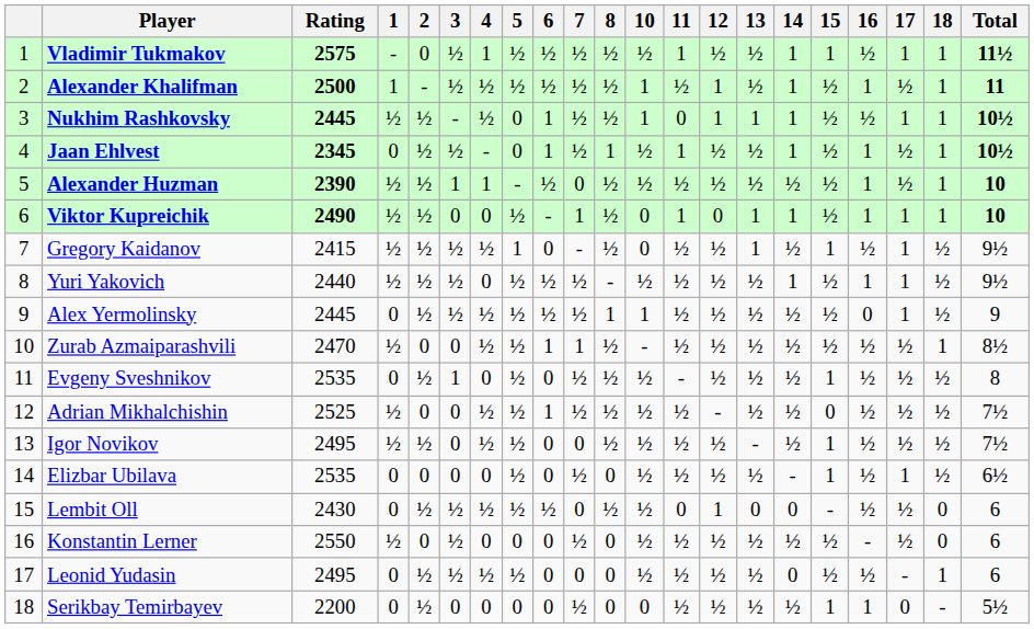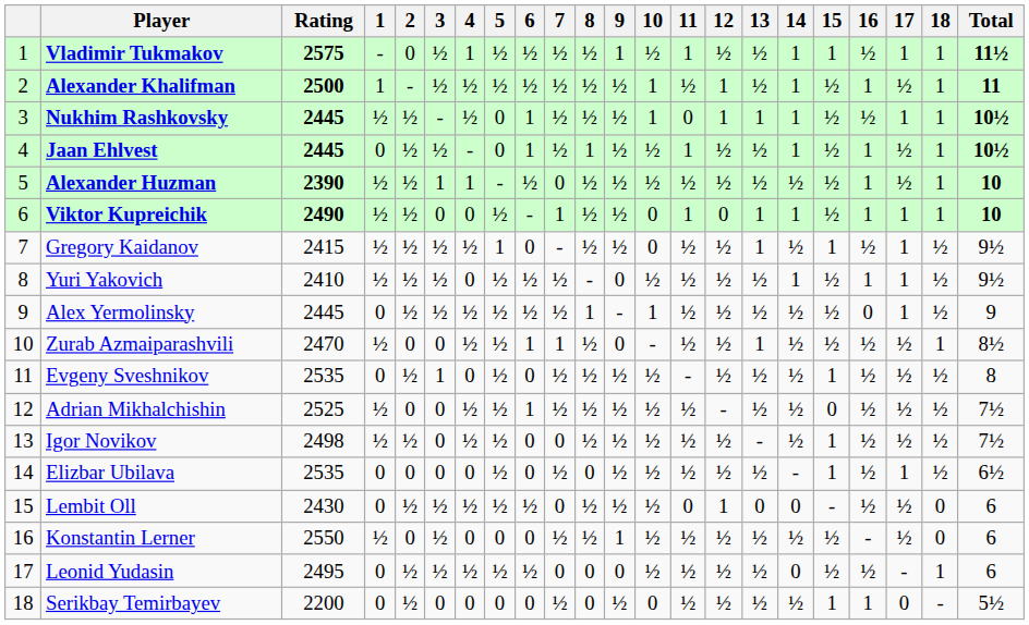+ column: 9 | 1 | ½ | ½ | ½ | ½ | ½ | ½ | 0 | - | 0 | ½ | ½ | ½ | ½ | ½ | 1 | 0 | ½
Jaan Ehlvest | Rating: 2345 -> 2445
Yuri Yakovich | Rating: 2440 -> 2410
Zurab Azmaiparashvili | 13: ½ -> 1
Igor Novikov | Rating: 2495 -> 2498
Konstantin Lerner | 8: 0 -> ½
Leonid Yudasin | 6: 0 -> ½
